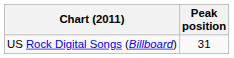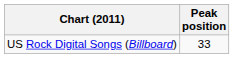US Rock Digital Songs (Billboard) | Peak position: 31 -> 33
